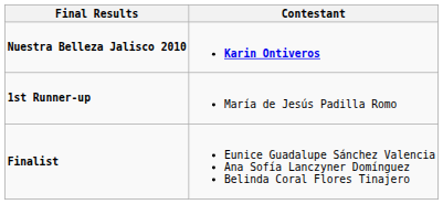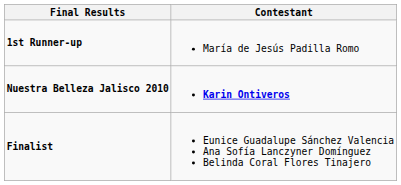rows swapped: Nuestra Belleza Jalisco 2010 <-> 1st Runner-up
